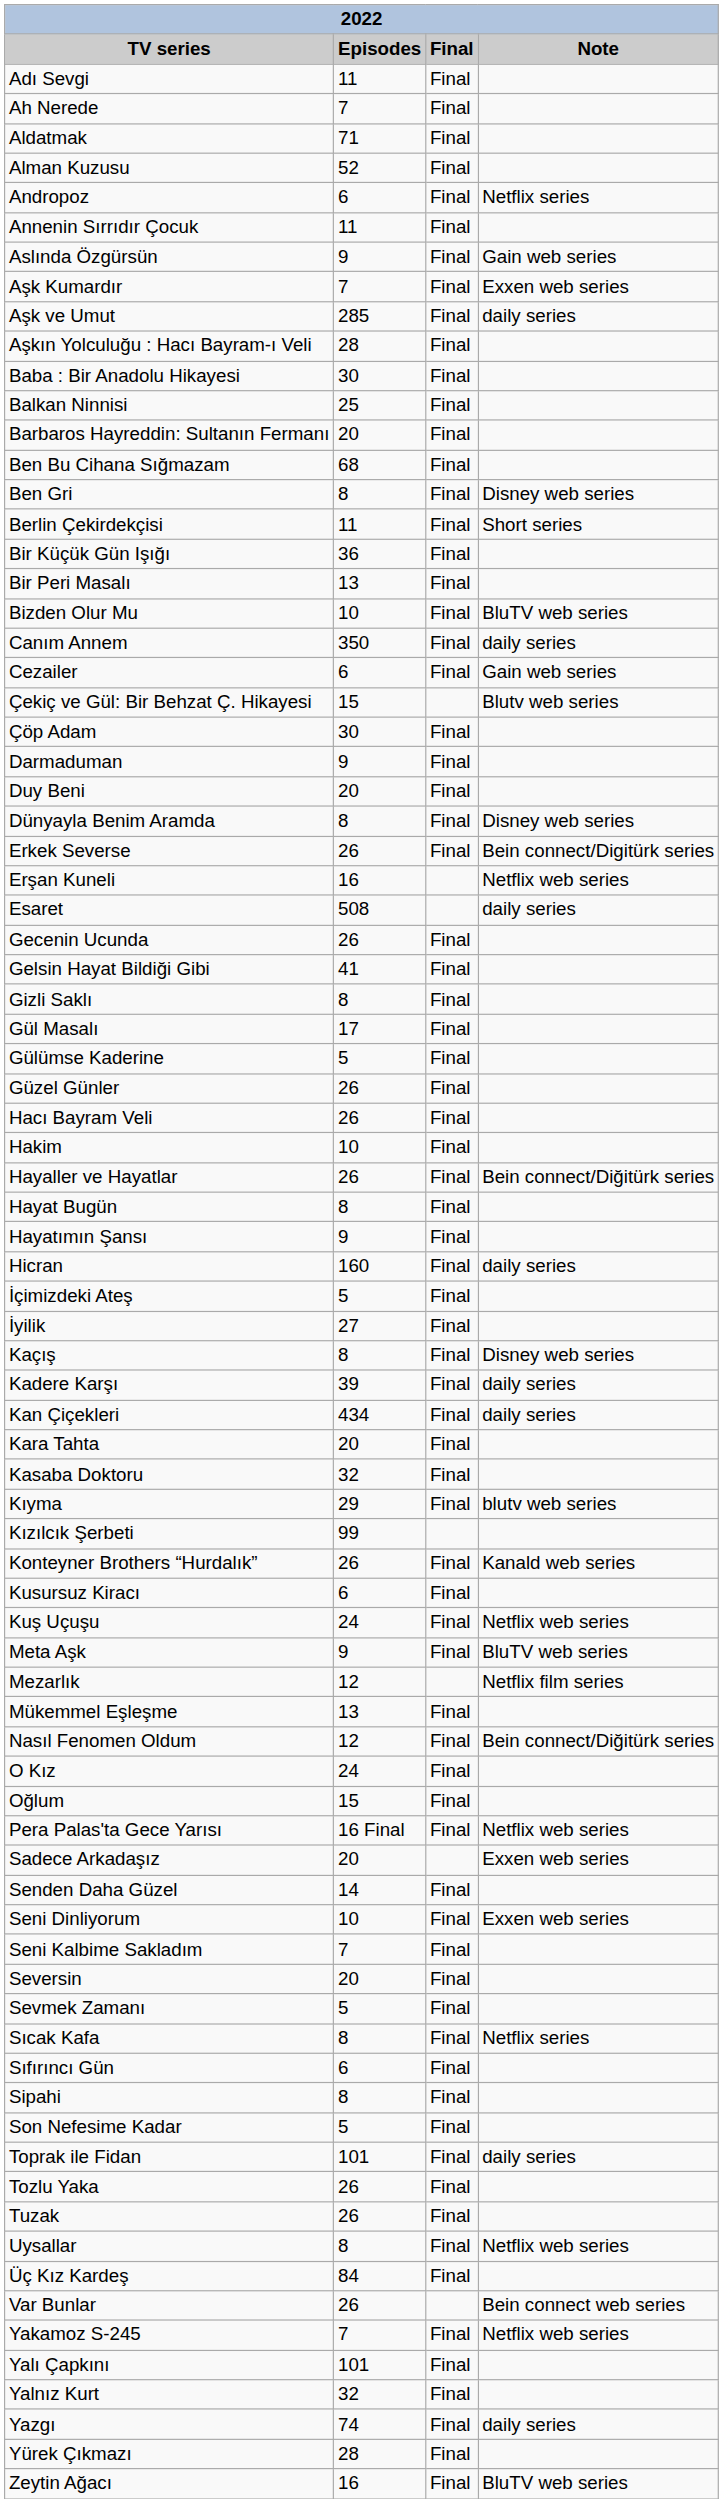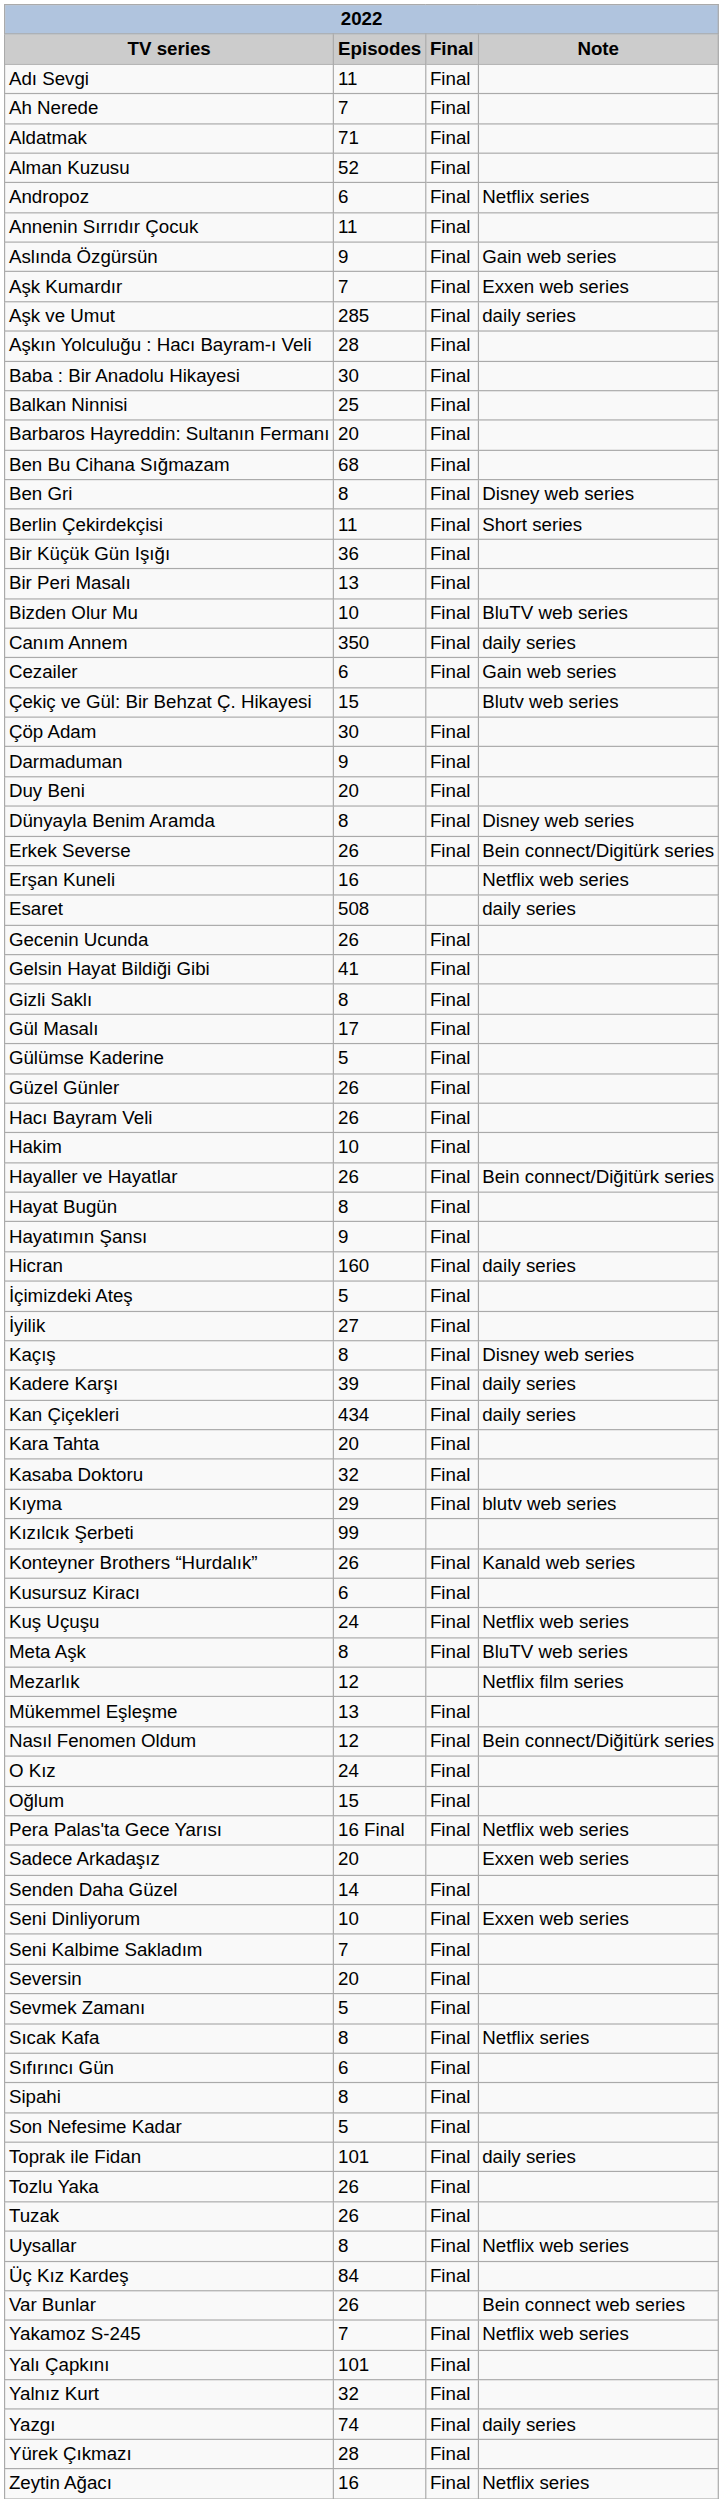Meta Aşk | Episodes: 9 -> 8
Zeytin Ağacı | Note: BluTV web series -> Netflix series
